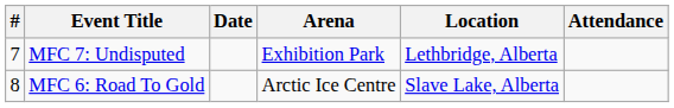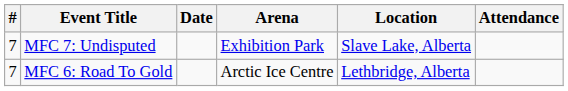MFC 7: Undisputed | Location: Lethbridge, Alberta -> Slave Lake, Alberta
MFC 6: Road To Gold | #: 8 -> 7
MFC 6: Road To Gold | Location: Slave Lake, Alberta -> Lethbridge, Alberta
